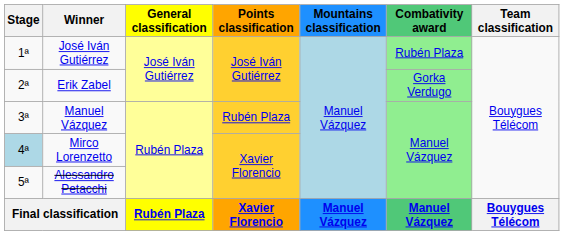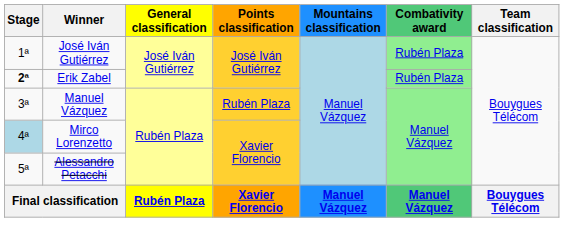Erik Zabel | Stage: normal -> bold
Erik Zabel | Combativity award: Gorka Verdugo -> Rubén Plaza
